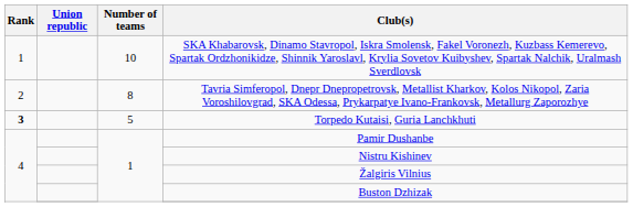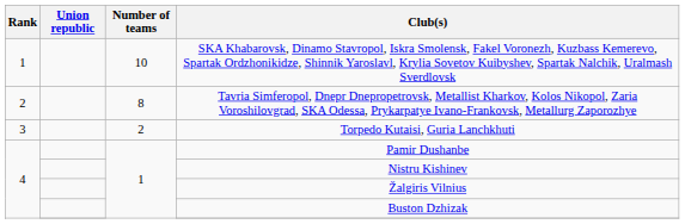Torpedo Kutaisi, Guria Lanchkhuti | Rank: bold -> normal
Torpedo Kutaisi, Guria Lanchkhuti | Number of teams: 5 -> 2
